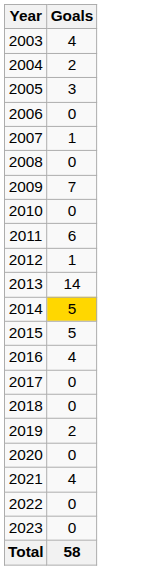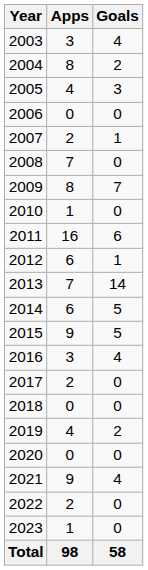+ column: Apps | 3 | 8 | 4 | 0 | 2 | 7 | 8 | 1 | 16 | 6 | 7 | 6 | 9 | 3 | 2 | 0 | 4 | 0 | 9 | 2 | 1 | 98
2014 | Goals: gold background -> no background
